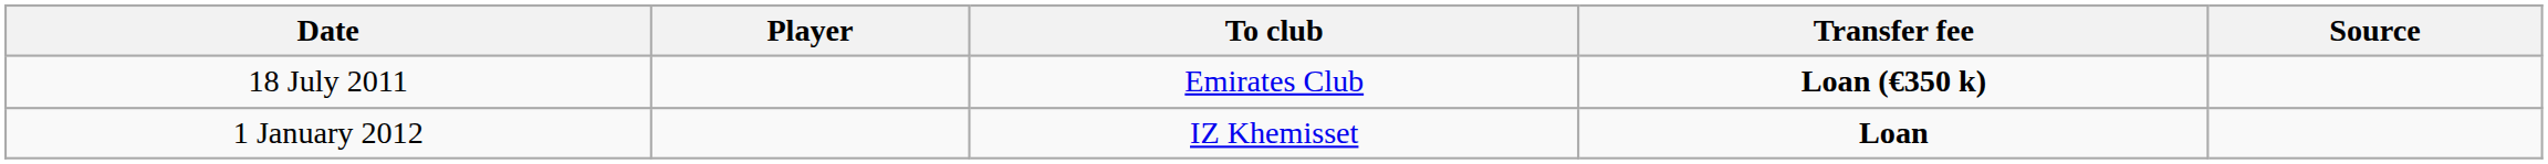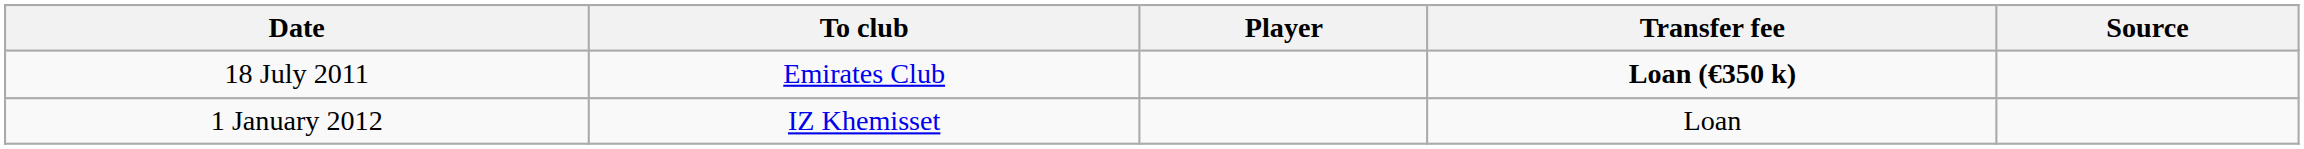columns swapped: Player <-> To club
1 January 2012 | Transfer fee: bold -> normal
